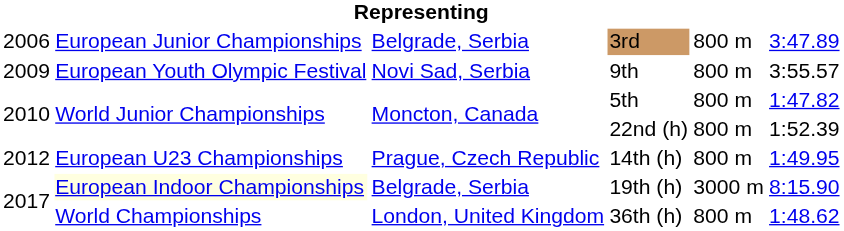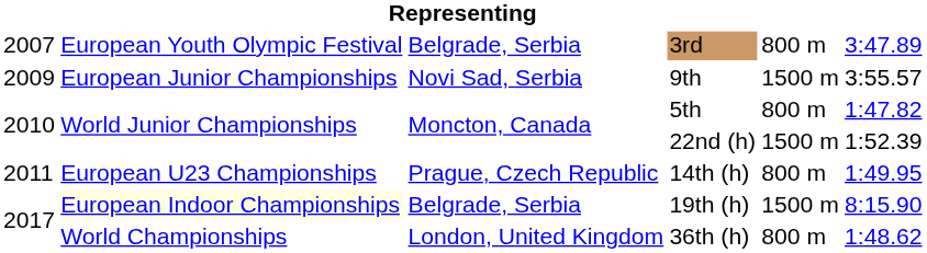3rd | column 1: 2006 -> 2007
3rd | column 2: European Junior Championships -> European Youth Olympic Festival
9th | column 2: European Youth Olympic Festival -> European Junior Championships
9th | column 5: 800 m -> 1500 m
22nd (h) | column 5: 800 m -> 1500 m
14th (h) | column 1: 2012 -> 2011
19th (h) | column 5: 3000 m -> 1500 m
